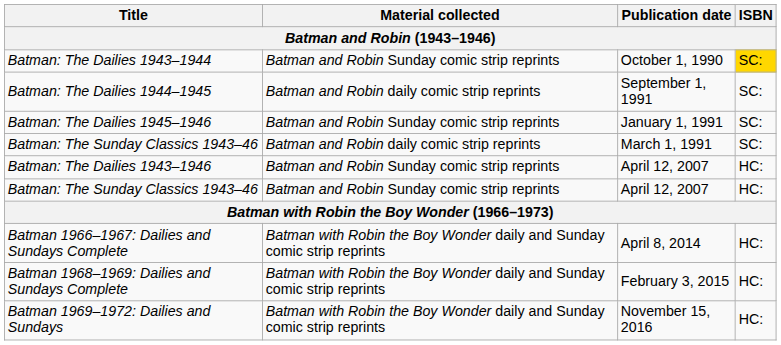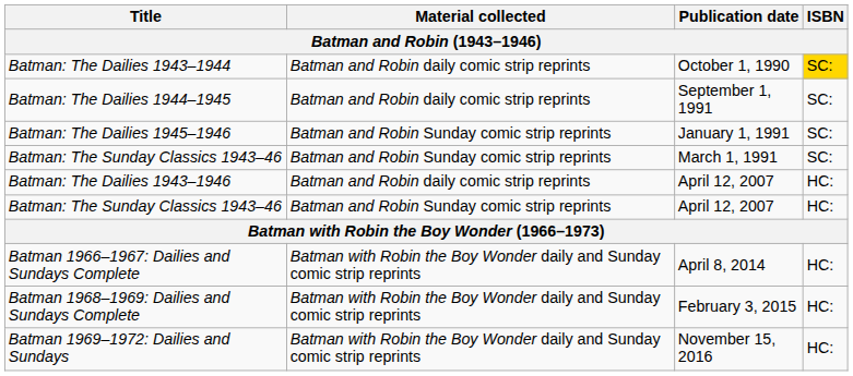Batman: The Dailies 1943–1944 | Material collected: Batman and Robin Sunday comic strip reprints -> Batman and Robin daily comic strip reprints
Batman: The Sunday Classics 1943–46 / March 1, 1991 | Material collected: Batman and Robin daily comic strip reprints -> Batman and Robin Sunday comic strip reprints
Batman: The Dailies 1943–1946 | Material collected: Batman and Robin Sunday comic strip reprints -> Batman and Robin daily comic strip reprints
